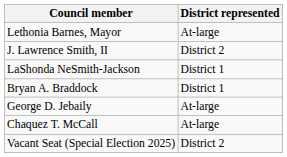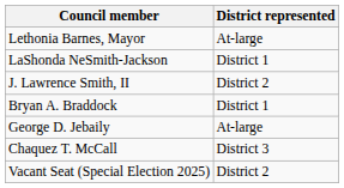rows swapped: LaShonda NeSmith-Jackson <-> J. Lawrence Smith, II
Chaquez T. McCall | District represented: At-large -> District 3
